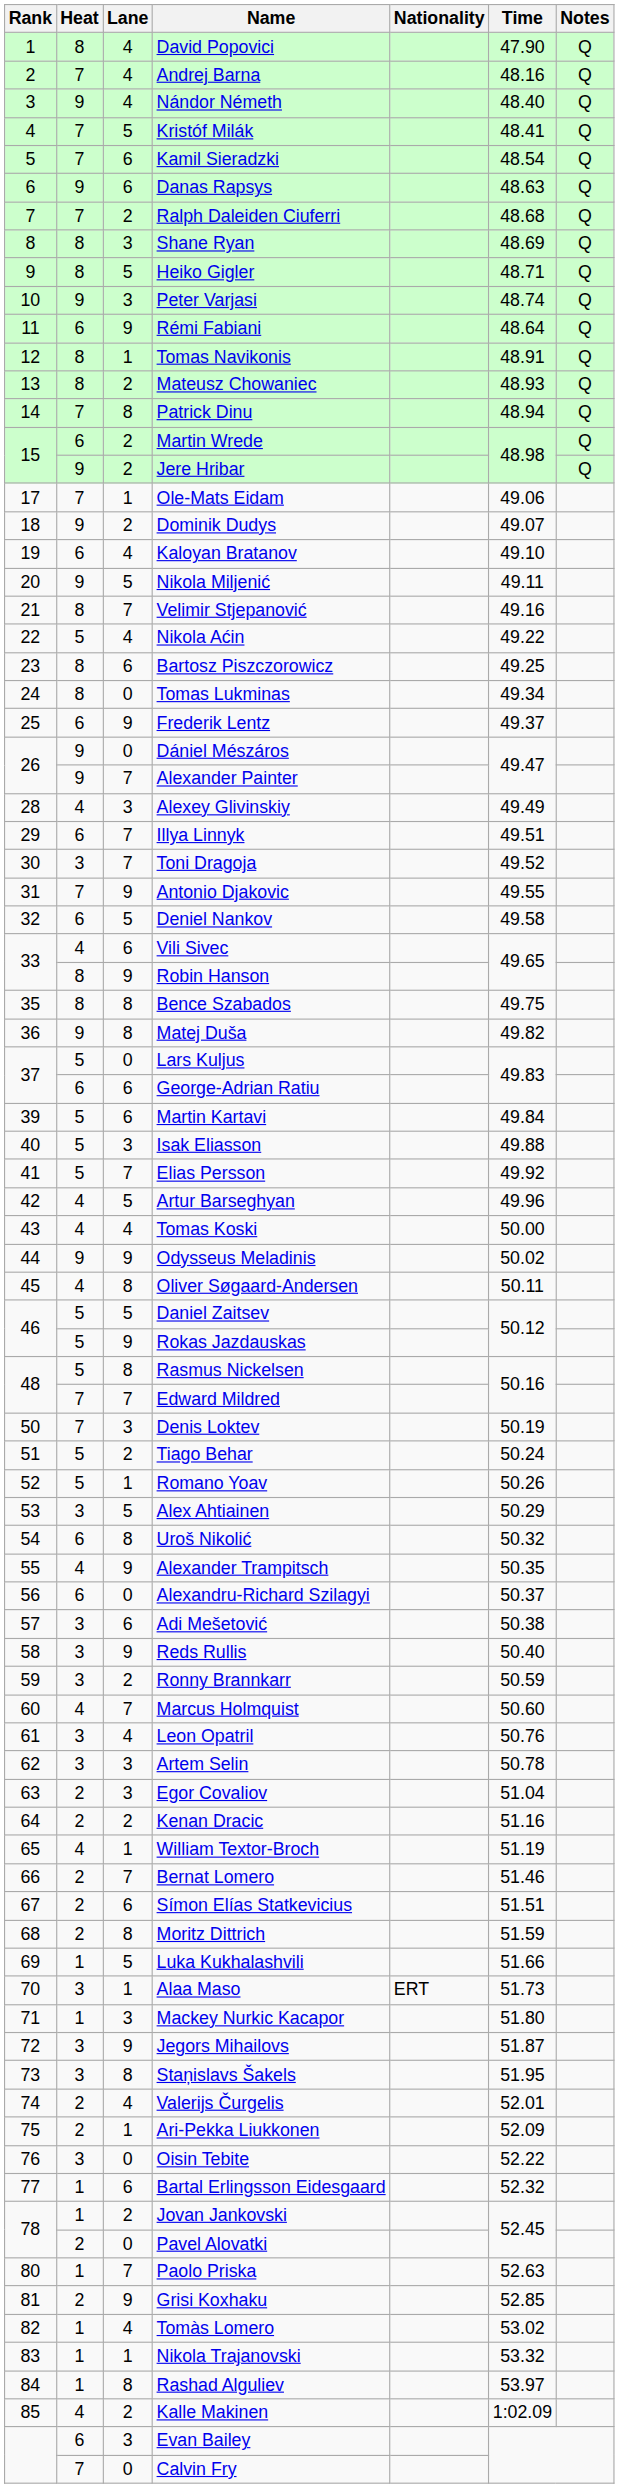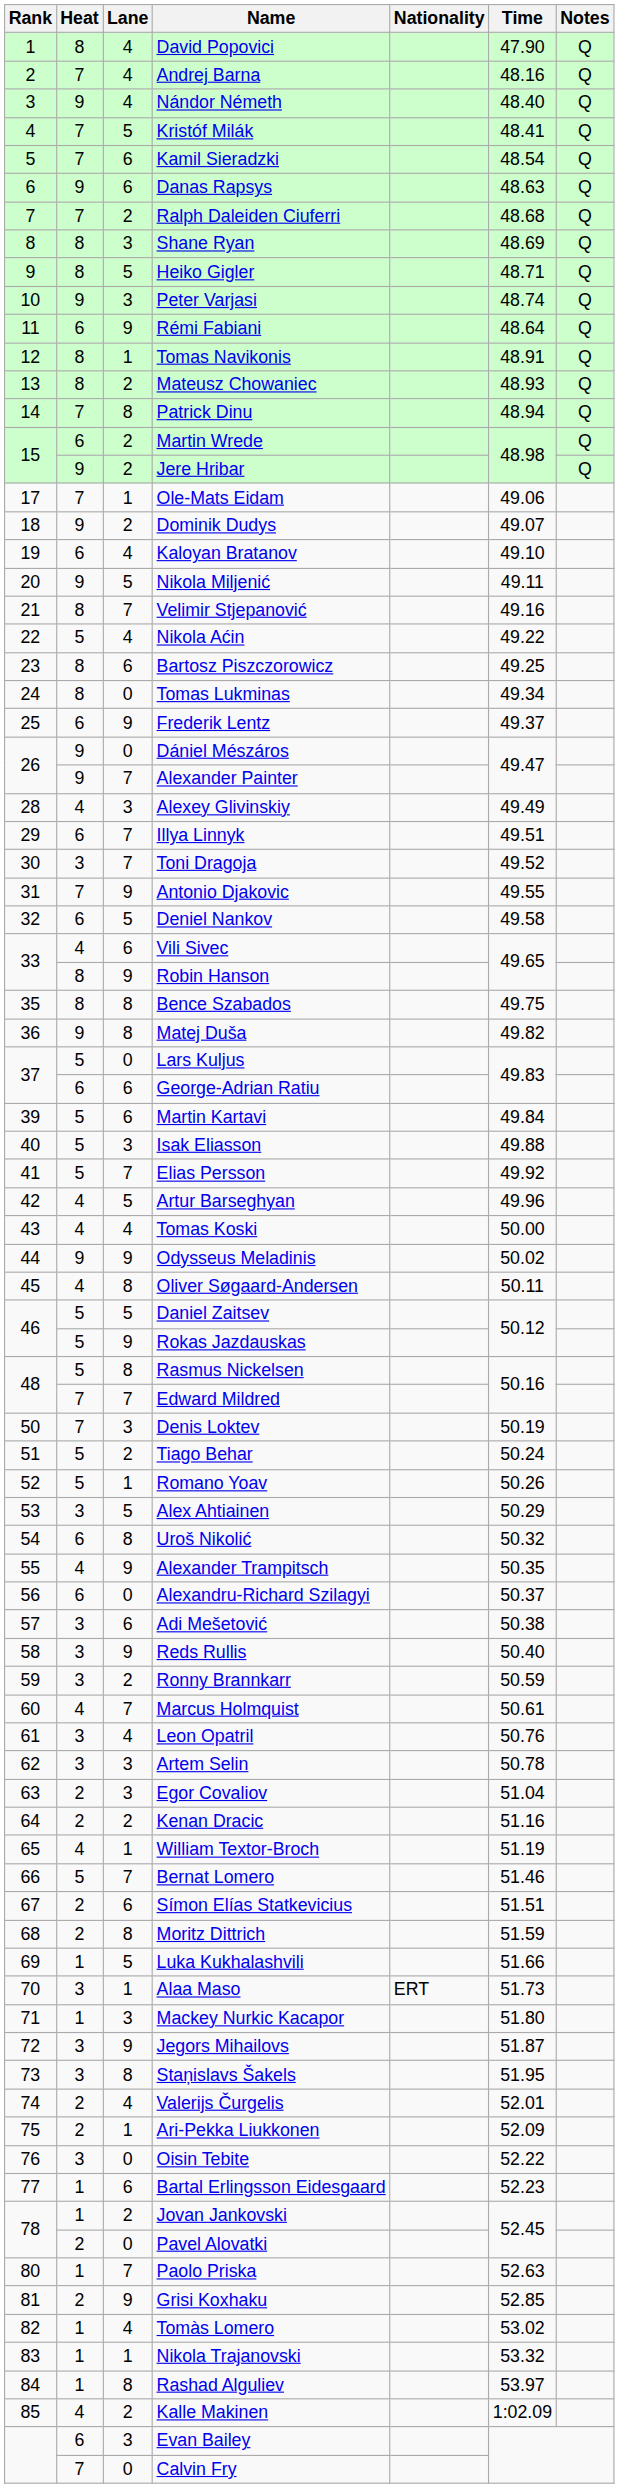Marcus Holmquist | Time: 50.60 -> 50.61
Bernat Lomero | Heat: 2 -> 5
Bartal Erlingsson Eidesgaard | Time: 52.32 -> 52.23
